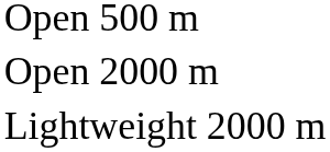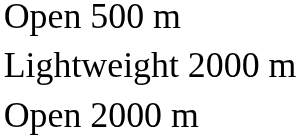rows swapped: Open 2000 m <-> Lightweight 2000 m
